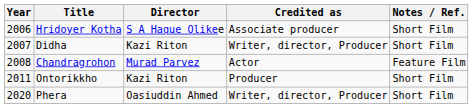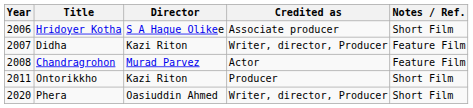Didha | Notes / Ref.: Short Film -> Feature Film
